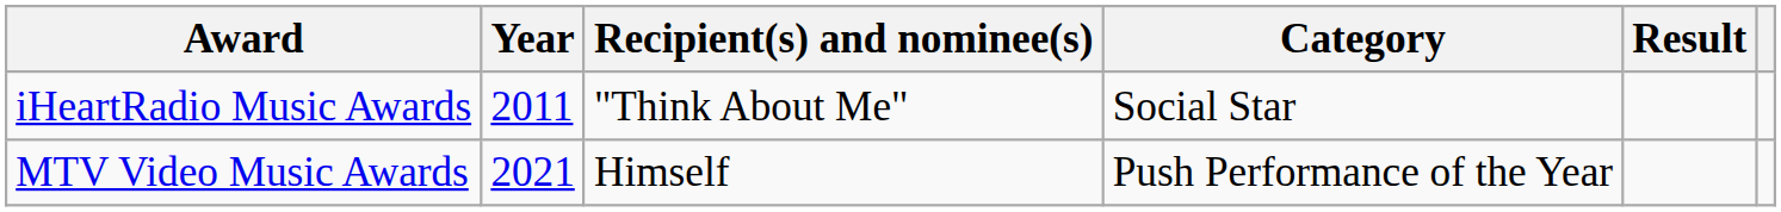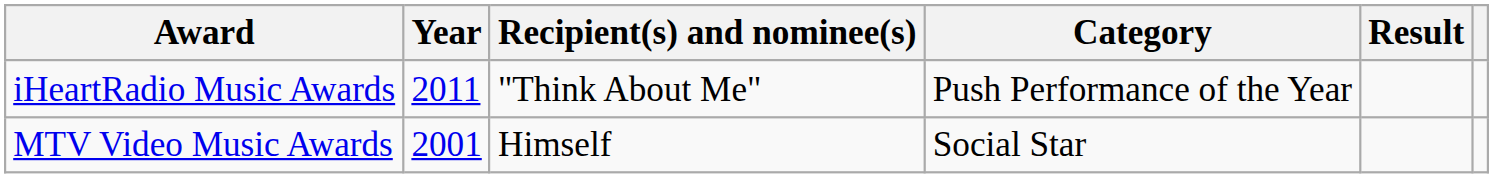iHeartRadio Music Awards | Category: Social Star -> Push Performance of the Year
MTV Video Music Awards | Year: 2021 -> 2001
MTV Video Music Awards | Category: Push Performance of the Year -> Social Star
